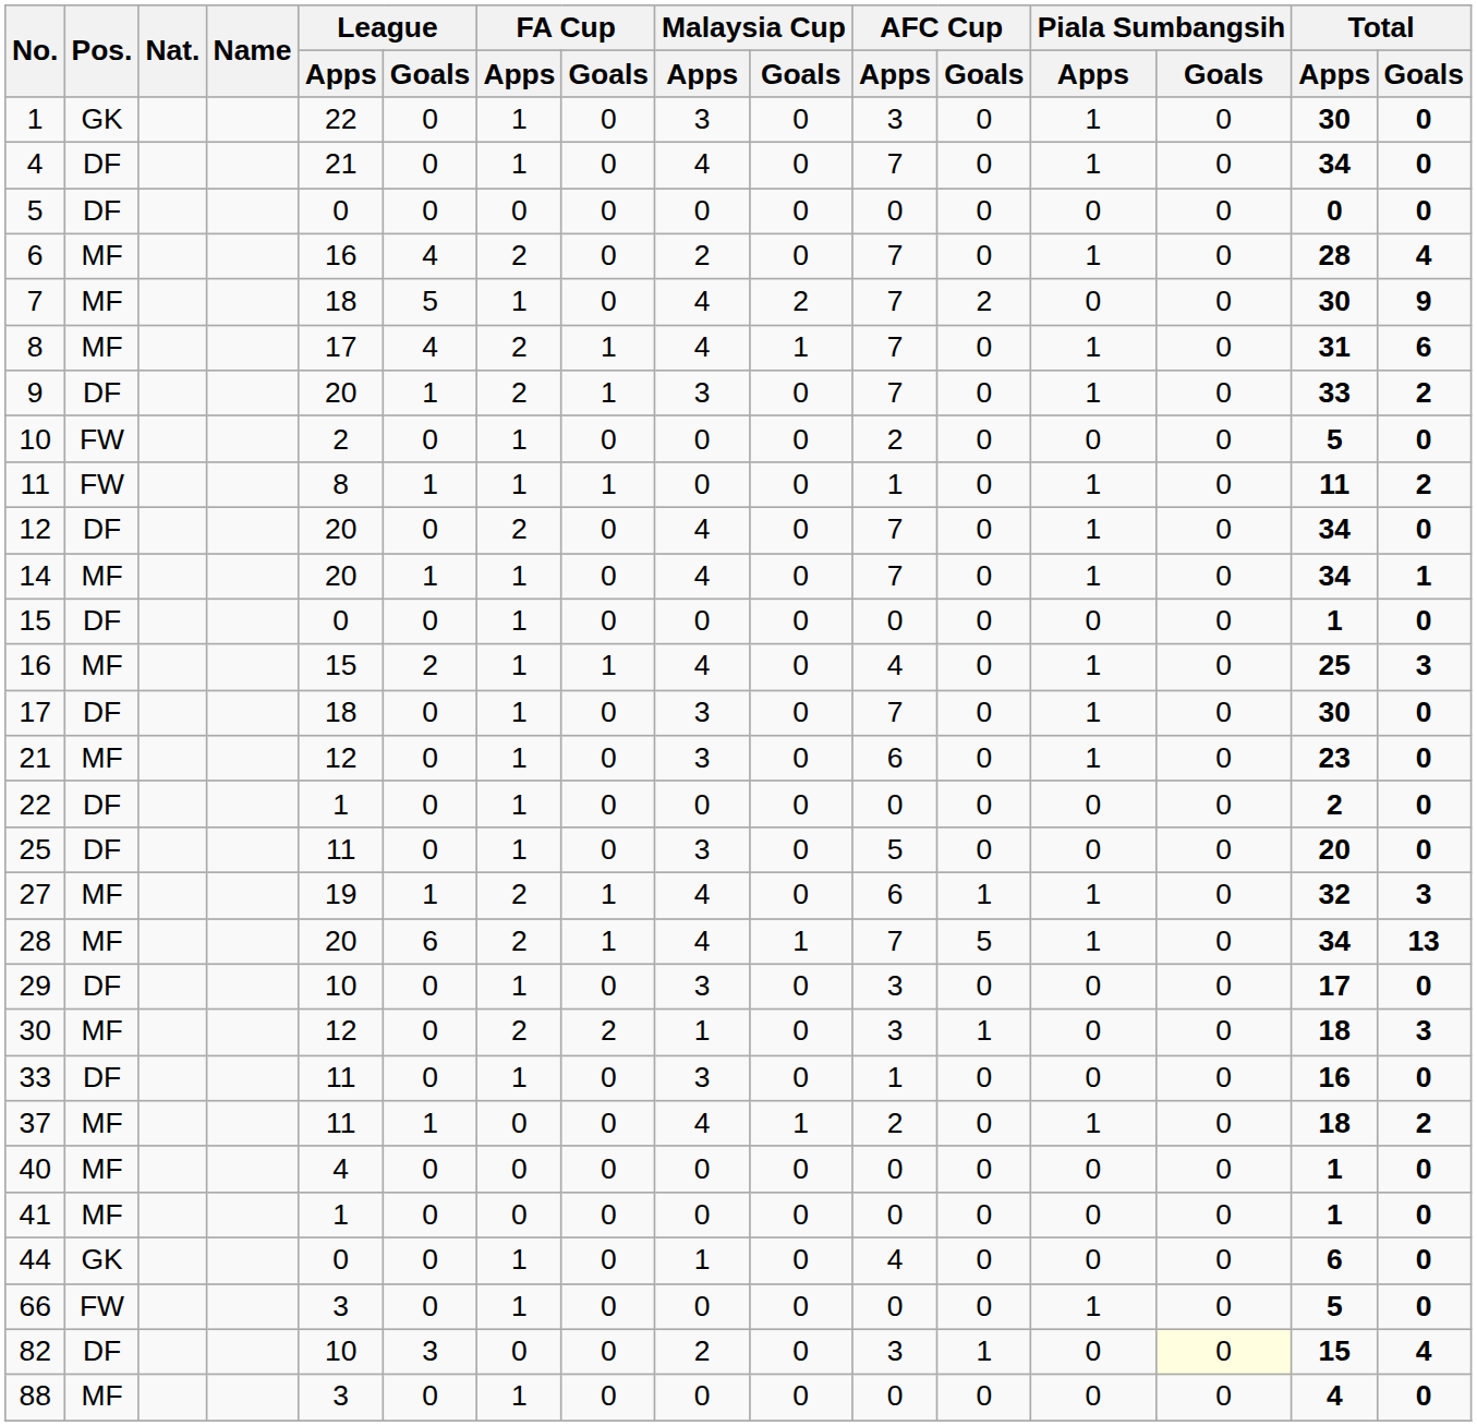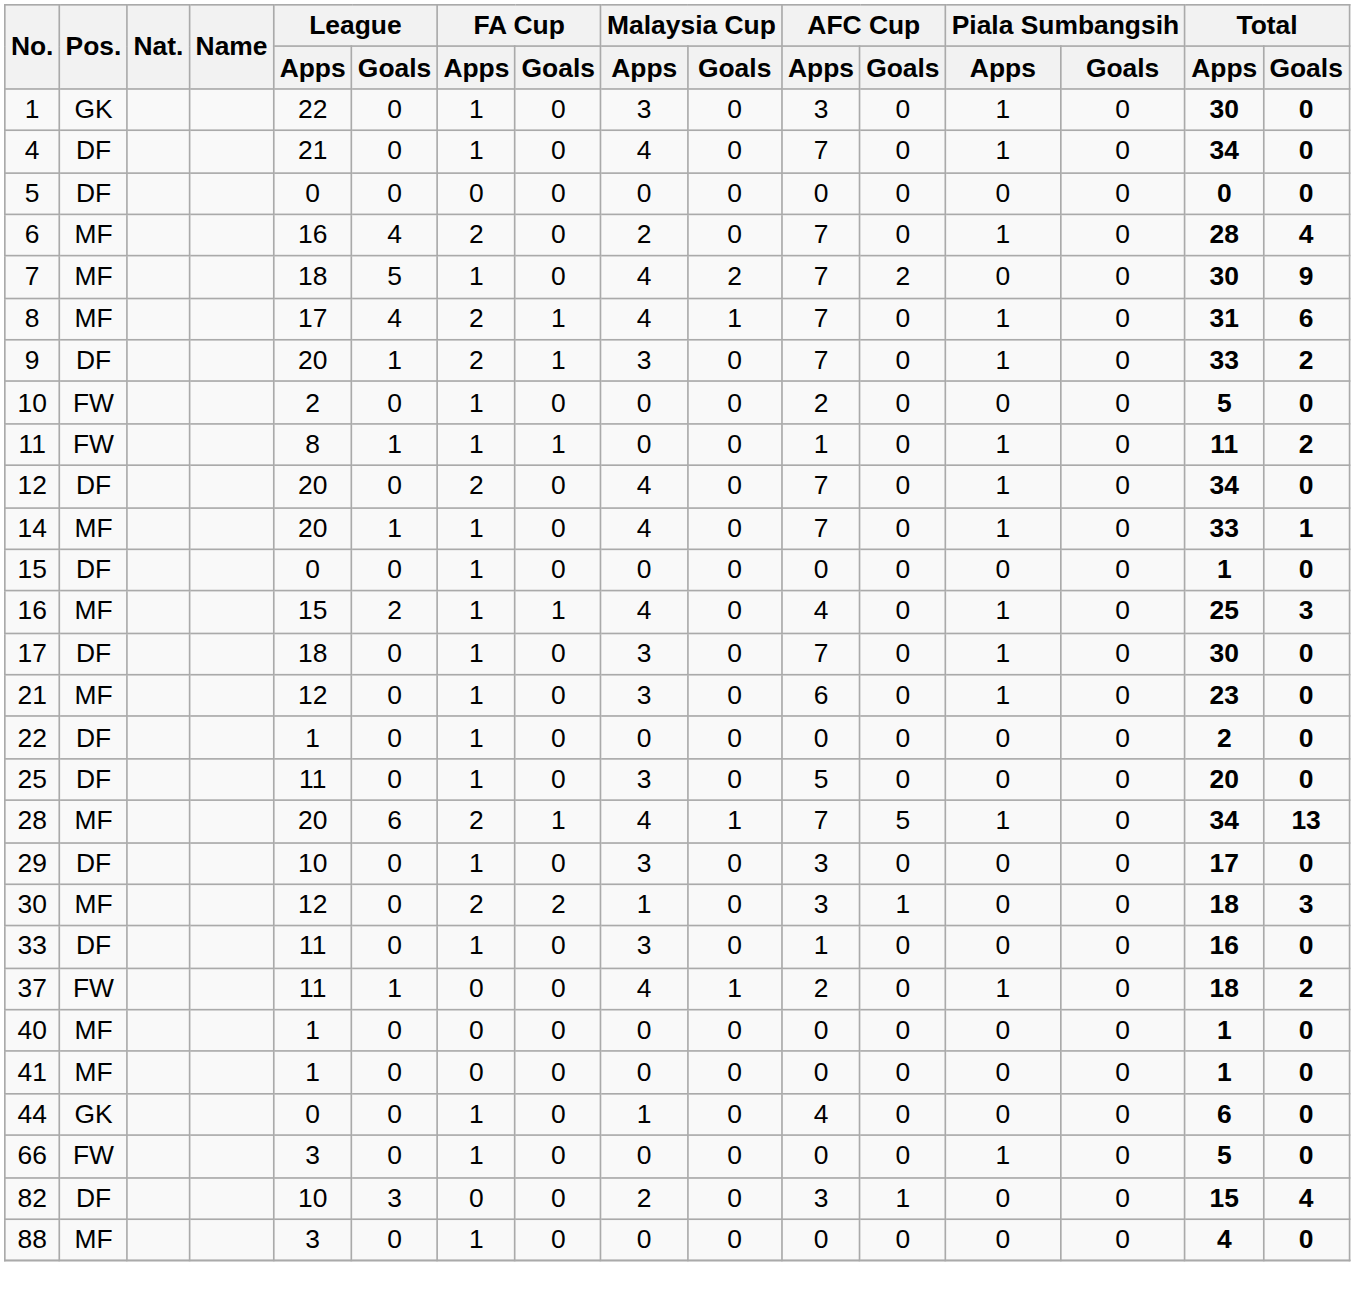14 | Total / Apps: 34 -> 33
- row: 27 | MF | 19 | 1 | 2 | 1 | 4 | 0 | 6 | 1 | 1 | 0 | 32 | 3
37 | Pos.: MF -> FW
40 | League / Apps: 4 -> 1
82 | Piala Sumbangsih / Goals: lightyellow background -> no background
